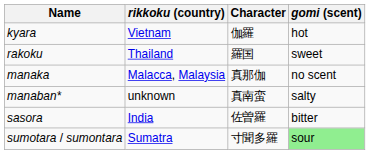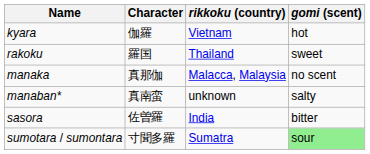columns swapped: Character <-> rikkoku (country)
